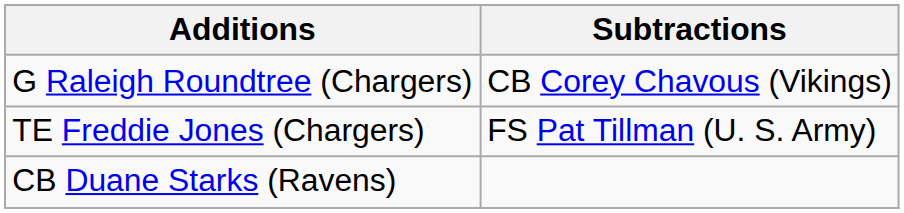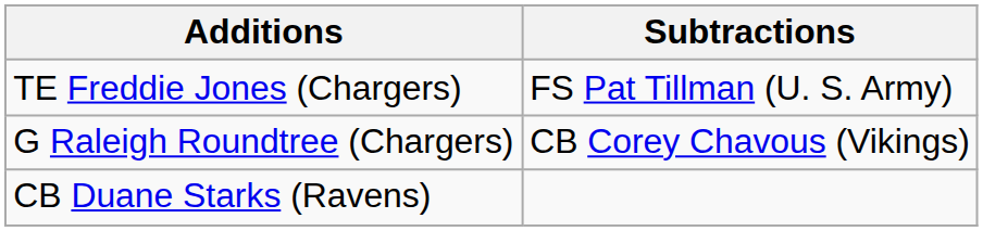rows swapped: G Raleigh Roundtree (Chargers) <-> TE Freddie Jones (Chargers)
